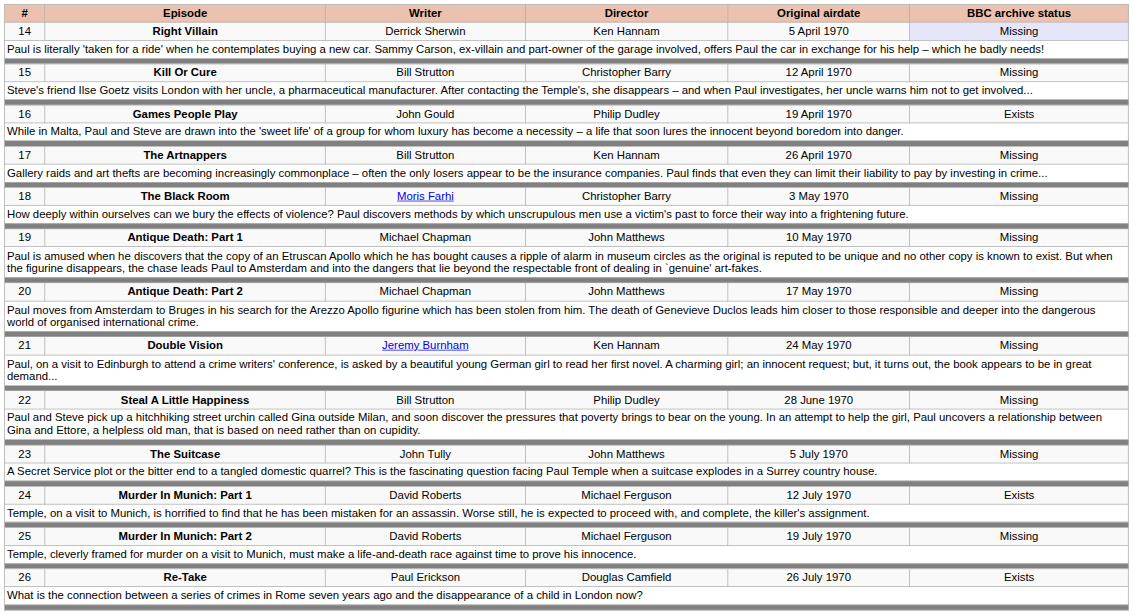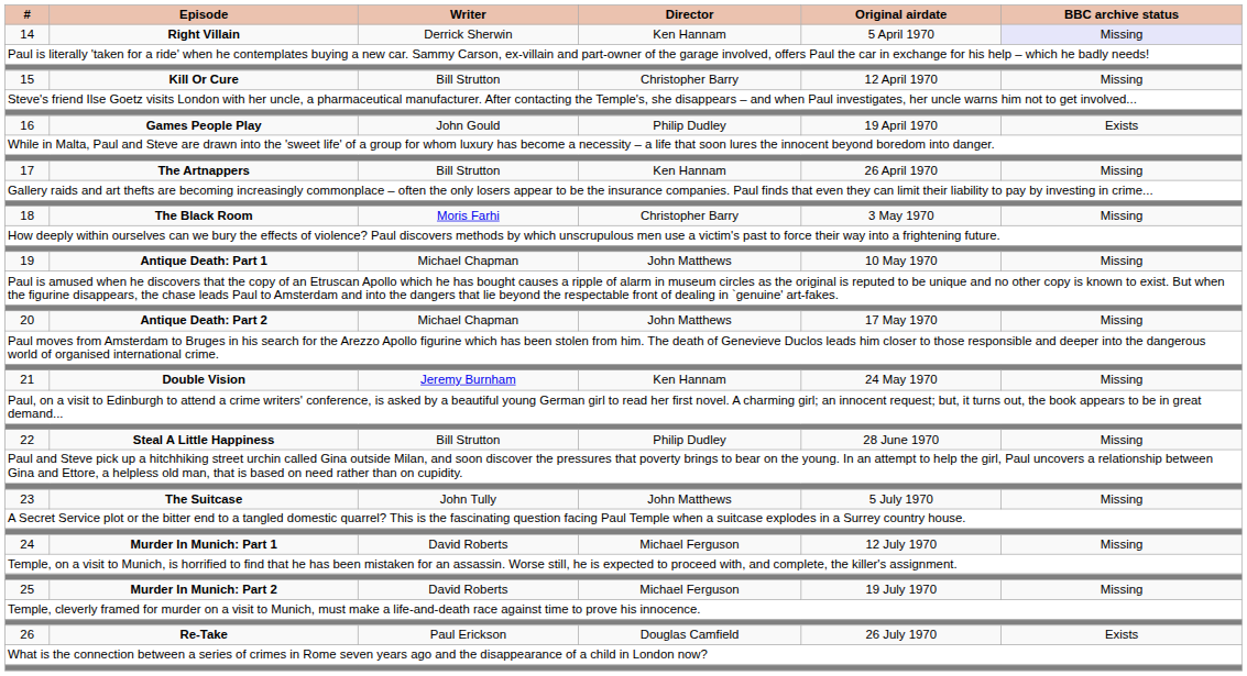24 | BBC archive status: Exists -> Missing
